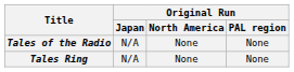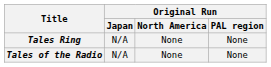rows swapped: Tales Ring <-> Tales of the Radio
